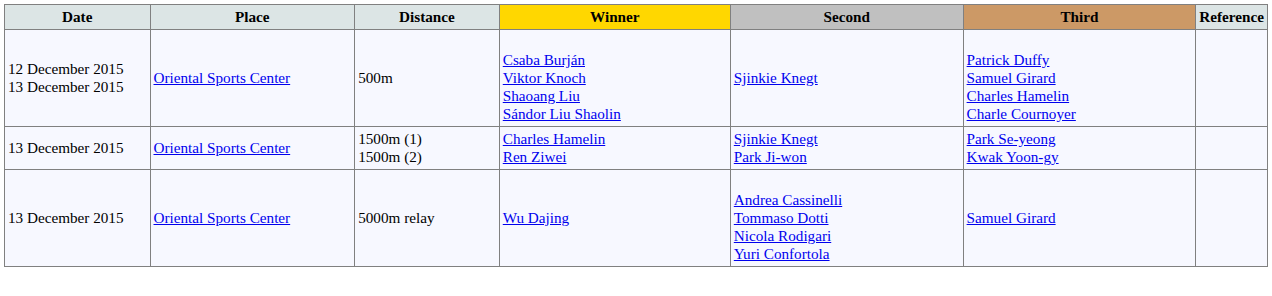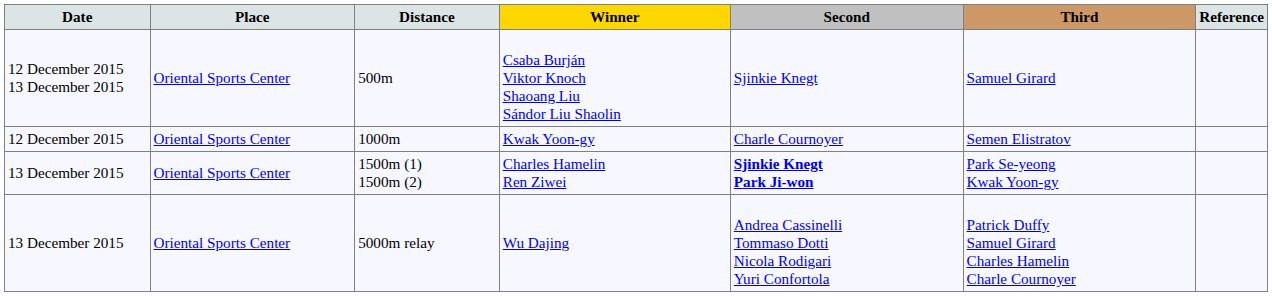500m | Third: Patrick Duffy Samuel Girard Charles Hamelin Charle Cournoyer -> Samuel Girard
+ row: 12 December 2015 | Oriental Sports Center | 1000m | Kwak Yoon-gy | Charle Cournoyer | Semen Elistratov
1500m (1) 1500m (2) | Second: normal -> bold
5000m relay | Third: Samuel Girard -> Patrick Duffy Samuel Girard Charles Hamelin Charle Cournoyer
